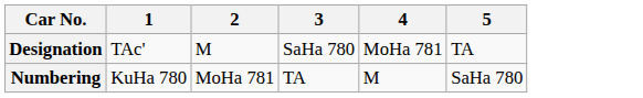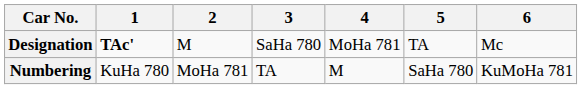+ column: 6 | Mc | KuMoHa 781
Designation | 1: normal -> bold
